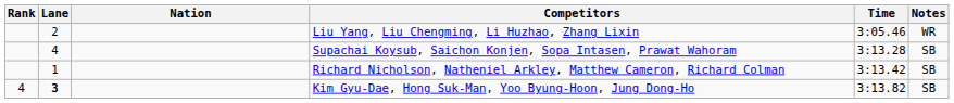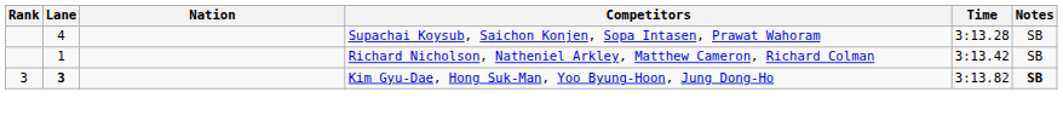- row: 2 | Liu Yang, Liu Chengming, Li Huzhao, Zhang Lixin | 3:05.46 | WR
Kim Gyu-Dae, Hong Suk-Man, Yoo Byung-Hoon, Jung Dong-Ho | Rank: 4 -> 3
Kim Gyu-Dae, Hong Suk-Man, Yoo Byung-Hoon, Jung Dong-Ho | Notes: normal -> bold
